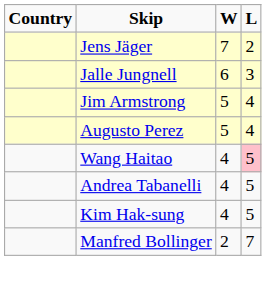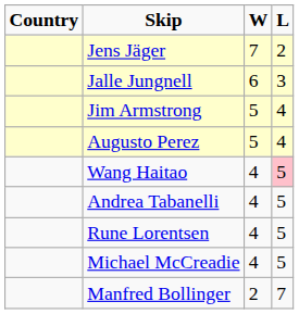- row: Kim Hak-sung | 4 | 5
+ row: Rune Lorentsen | 4 | 5
+ row: Michael McCreadie | 4 | 5
